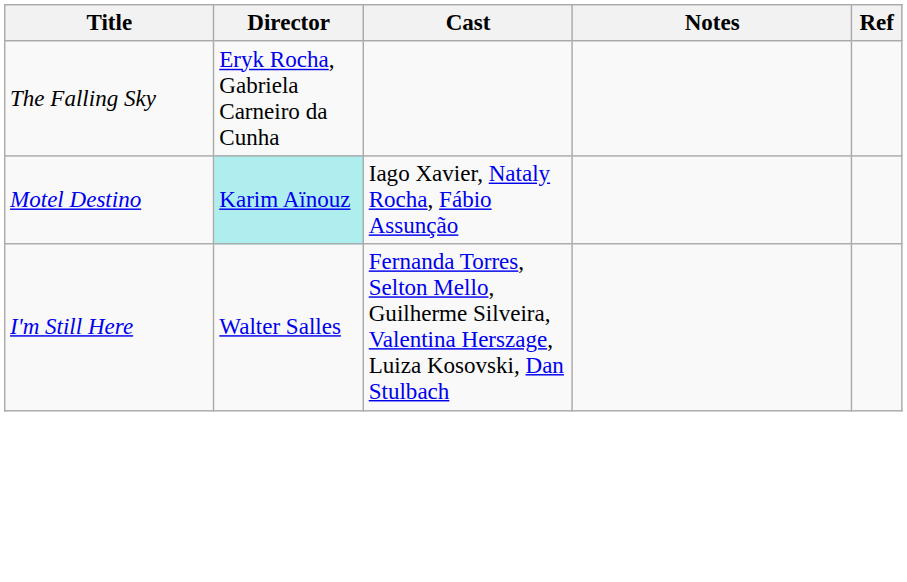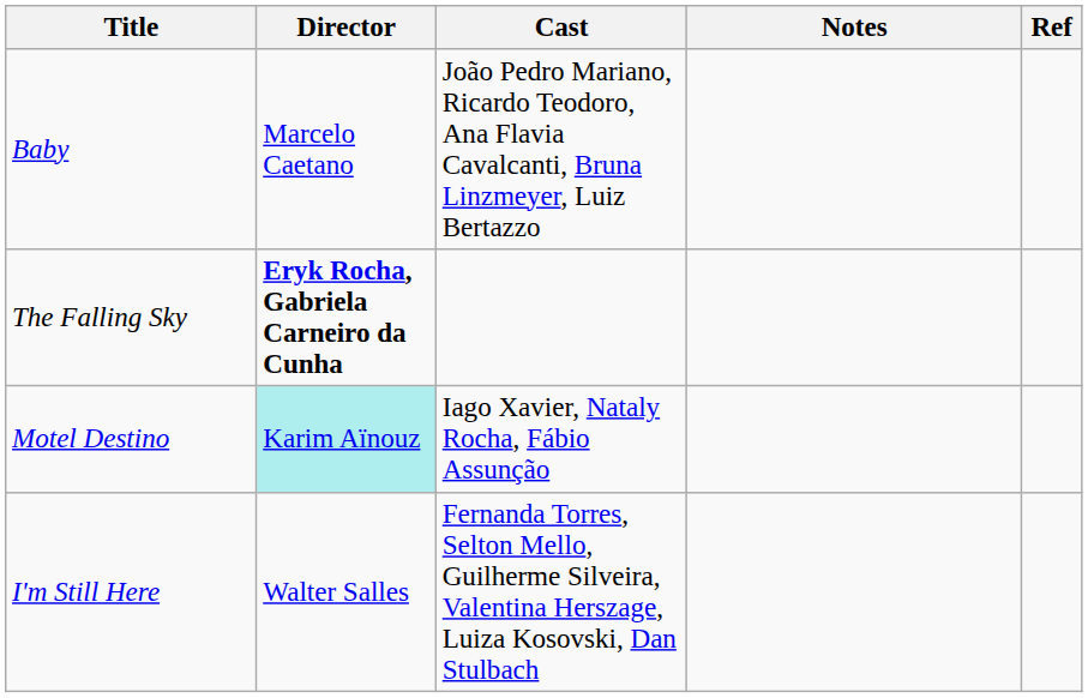+ row: Baby | Marcelo Caetano | João Pedro Mariano, Ricardo Teodoro, Ana Flavia Cavalcanti, Bruna Linzmeyer, Luiz Bertazzo
The Falling Sky | Director: normal -> bold
